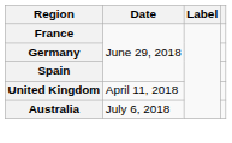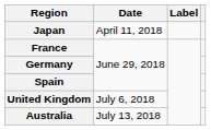+ row: Japan | April 11, 2018
United Kingdom | Date: April 11, 2018 -> July 6, 2018
Australia | Date: July 6, 2018 -> July 13, 2018
